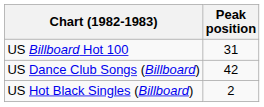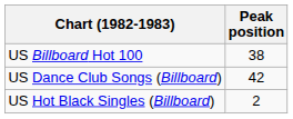US Billboard Hot 100 | Peak position: 31 -> 38
